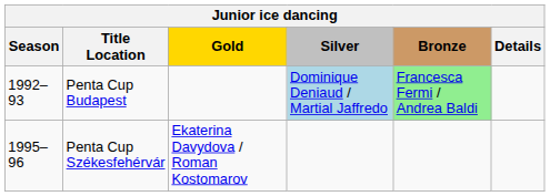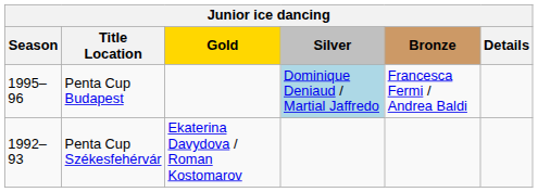Penta Cup Budapest | Season: 1992–93 -> 1995–96
Penta Cup Budapest | Bronze: lightgreen background -> no background
Penta Cup Székesfehérvár | Season: 1995–96 -> 1992–93
